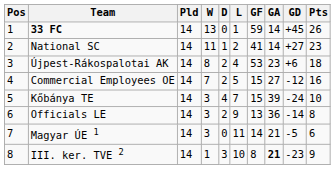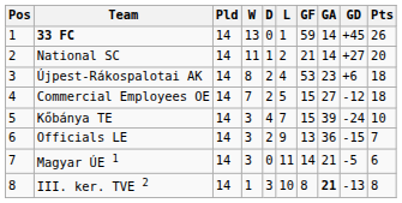National SC | GF: 41 -> 21
National SC | Pts: 23 -> 20
Commercial Employees OE | Pts: 16 -> 18
Officials LE | GD: -14 -> -15
Officials LE | Pts: 8 -> 7
III. ker. TVE 2 | GD: -23 -> -13
III. ker. TVE 2 | Pts: 9 -> 8
